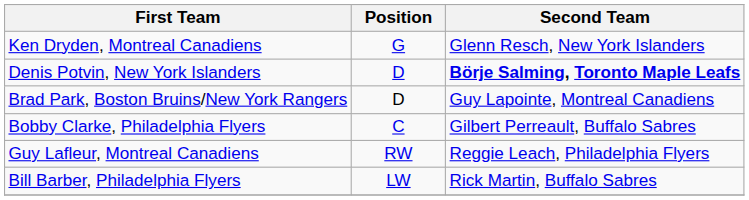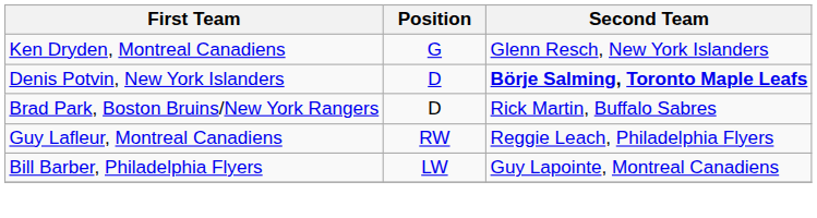Brad Park, Boston Bruins/New York Rangers | Second Team: Guy Lapointe, Montreal Canadiens -> Rick Martin, Buffalo Sabres
- row: Bobby Clarke, Philadelphia Flyers | C | Gilbert Perreault, Buffalo Sabres
Bill Barber, Philadelphia Flyers | Second Team: Rick Martin, Buffalo Sabres -> Guy Lapointe, Montreal Canadiens
